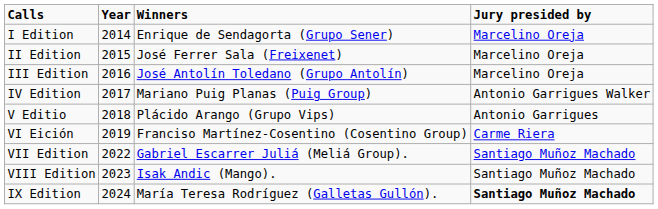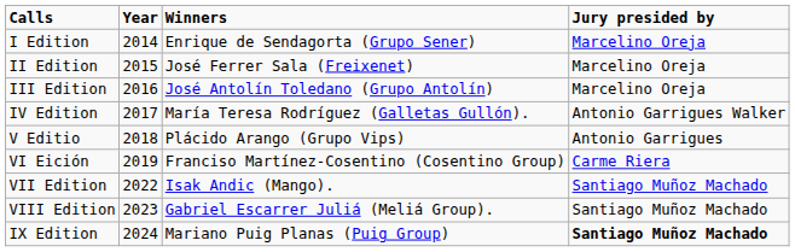IV Edition | Winners: Mariano Puig Planas (Puig Group) -> María Teresa Rodríguez (Galletas Gullón).
VII Edition | Winners: Gabriel Escarrer Juliá (Meliá Group). -> Isak Andic (Mango).
VIII Edition | Winners: Isak Andic (Mango). -> Gabriel Escarrer Juliá (Meliá Group).
IX Edition | Winners: María Teresa Rodríguez (Galletas Gullón). -> Mariano Puig Planas (Puig Group)
